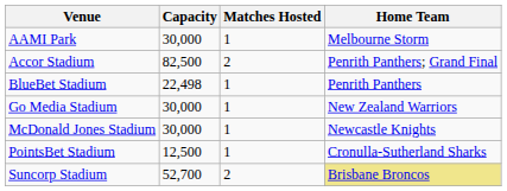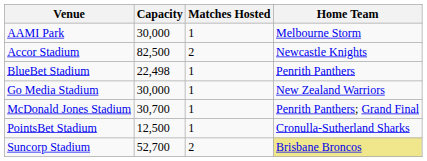Accor Stadium | Home Team: Penrith Panthers; Grand Final -> Newcastle Knights
McDonald Jones Stadium | Capacity: 30,000 -> 30,700
McDonald Jones Stadium | Home Team: Newcastle Knights -> Penrith Panthers; Grand Final
